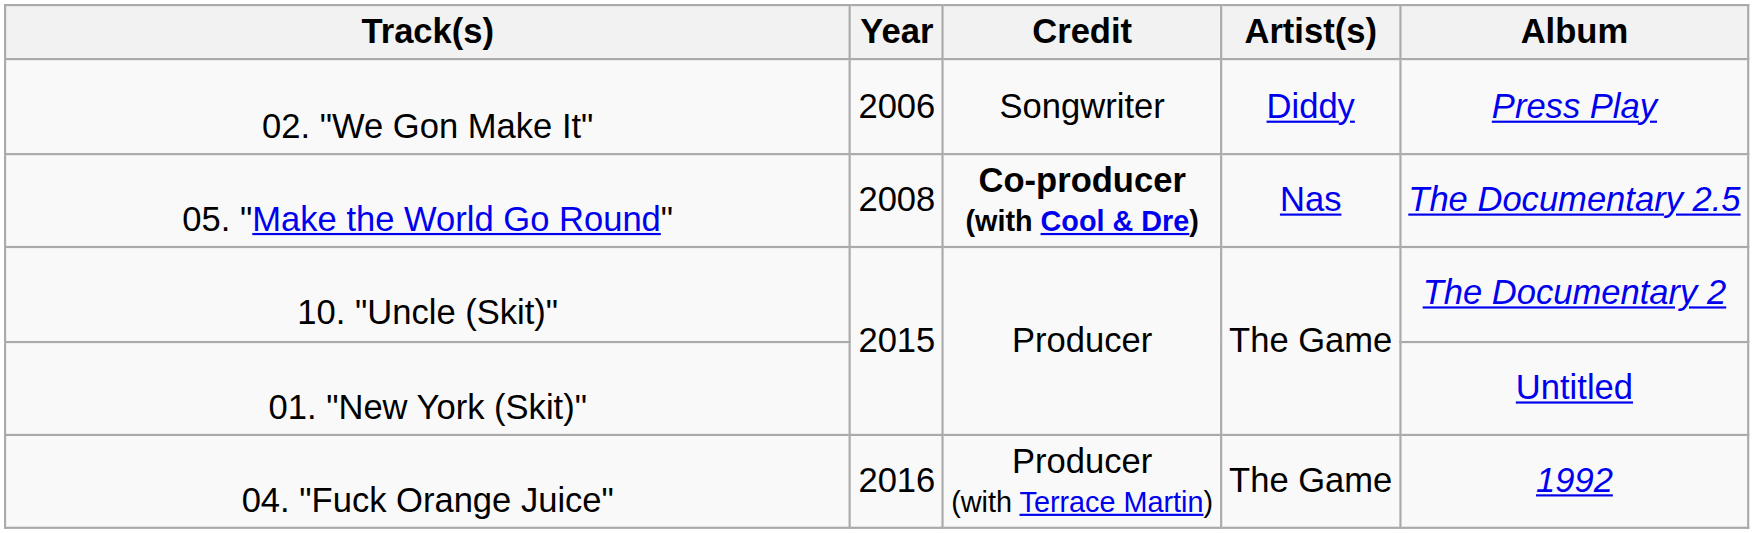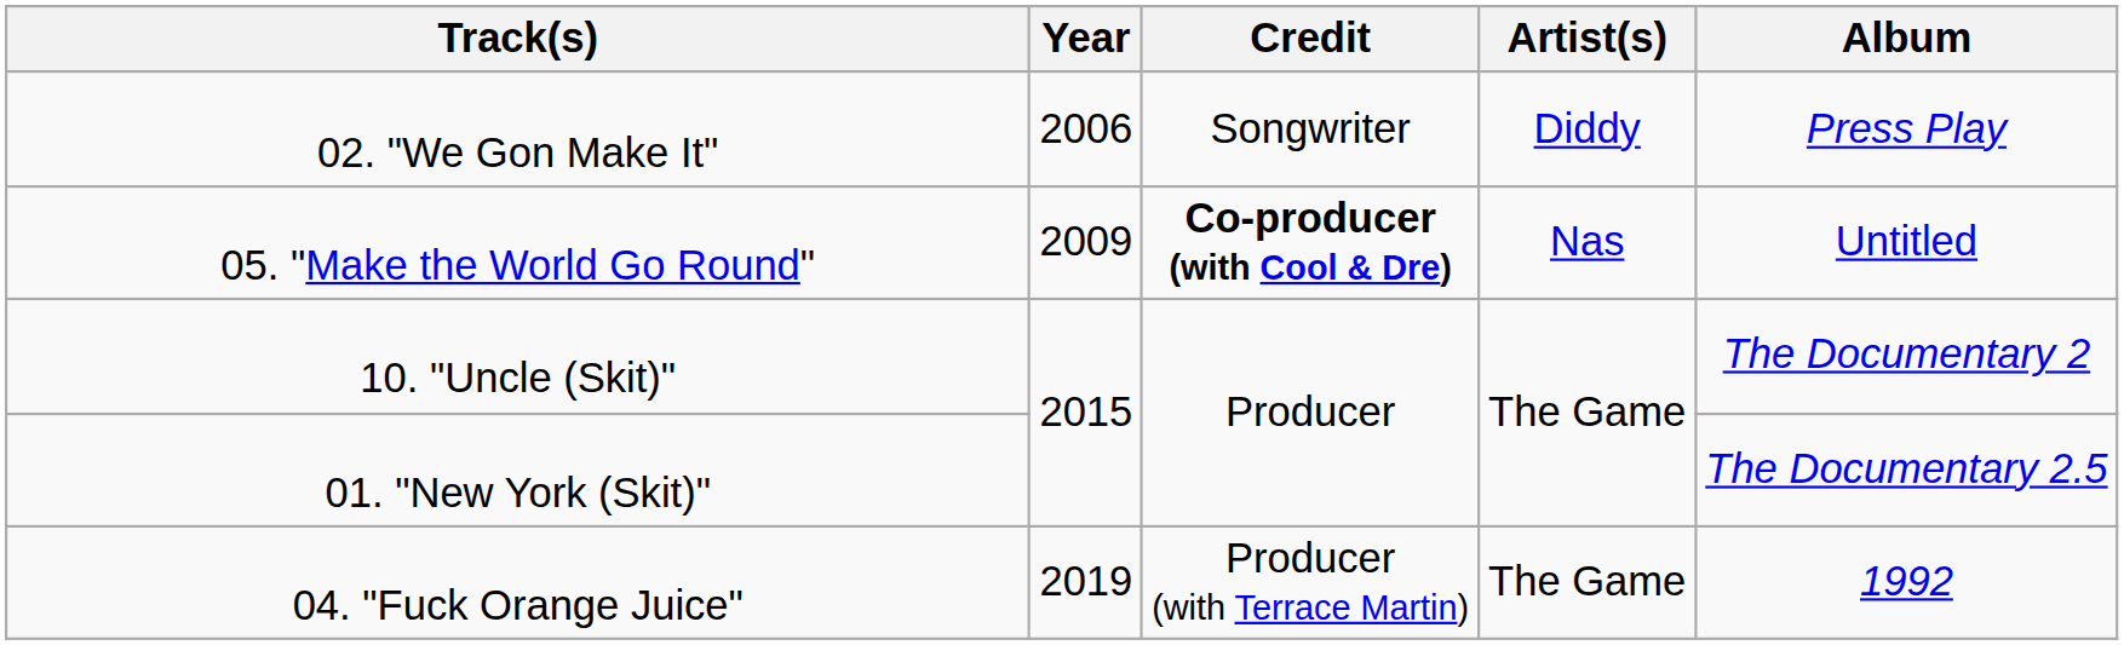05. "Make the World Go Round" | Year: 2008 -> 2009
05. "Make the World Go Round" | Album: The Documentary 2.5 -> Untitled
01. "New York (Skit)" | Album: Untitled -> The Documentary 2.5
04. "Fuck Orange Juice" | Year: 2016 -> 2019
